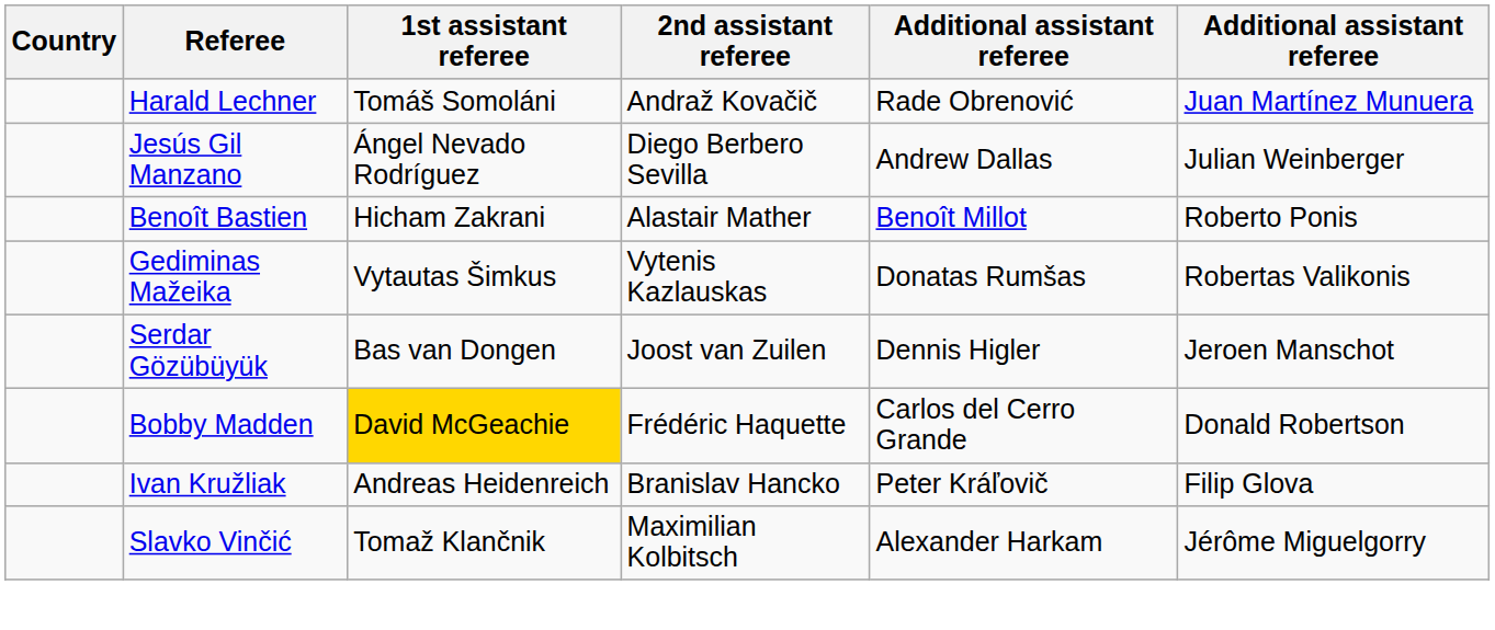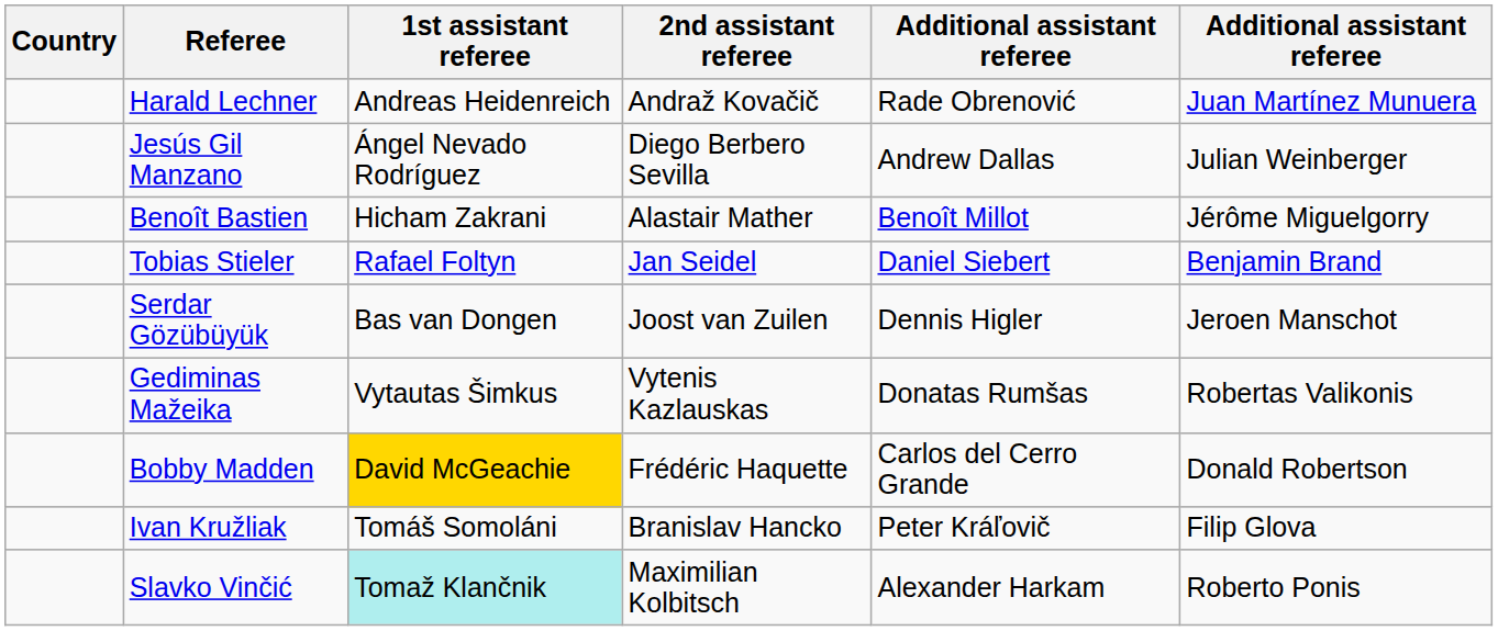Harald Lechner | 1st assistant referee: Tomáš Somoláni -> Andreas Heidenreich
Benoît Bastien | column 6: Roberto Ponis -> Jérôme Miguelgorry
+ row: Tobias Stieler | Rafael Foltyn | Jan Seidel | Daniel Siebert | Benjamin Brand
rows swapped: Gediminas Mažeika <-> Serdar Gözübüyük
Ivan Kružliak | 1st assistant referee: Andreas Heidenreich -> Tomáš Somoláni
Slavko Vinčić | 1st assistant referee: no background -> paleturquoise background
Slavko Vinčić | column 6: Jérôme Miguelgorry -> Roberto Ponis
